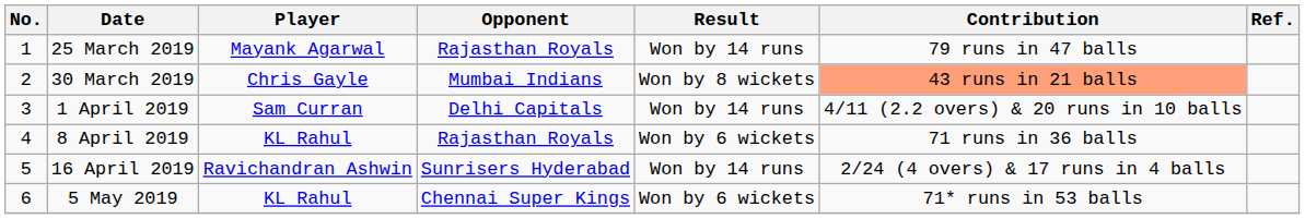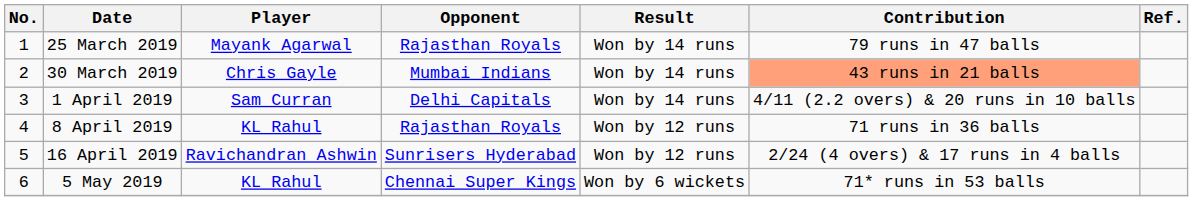30 March 2019 | Result: Won by 8 wickets -> Won by 14 runs
8 April 2019 | Result: Won by 6 wickets -> Won by 12 runs
16 April 2019 | Result: Won by 14 runs -> Won by 12 runs
